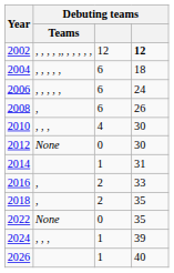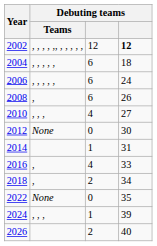2010 | column 4: 30 -> 27
2016 | column 3: 2 -> 4
2018 | column 4: 35 -> 34
2026 | column 3: 1 -> 2
